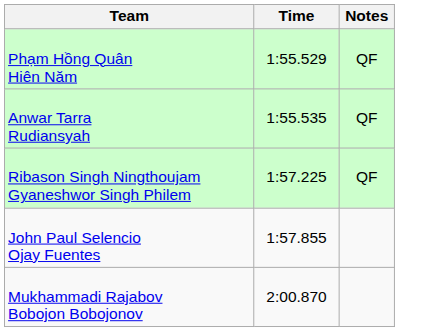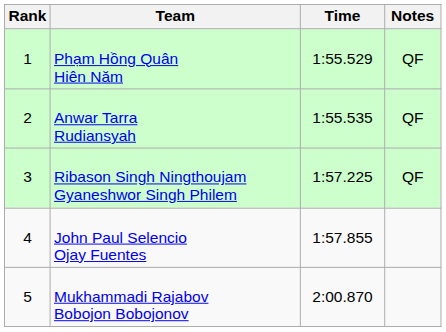+ column: Rank | 1 | 2 | 3 | 4 | 5
